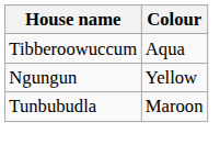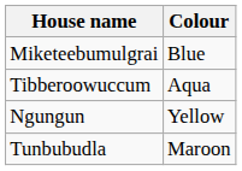+ row: Miketeebumulgrai | Blue
